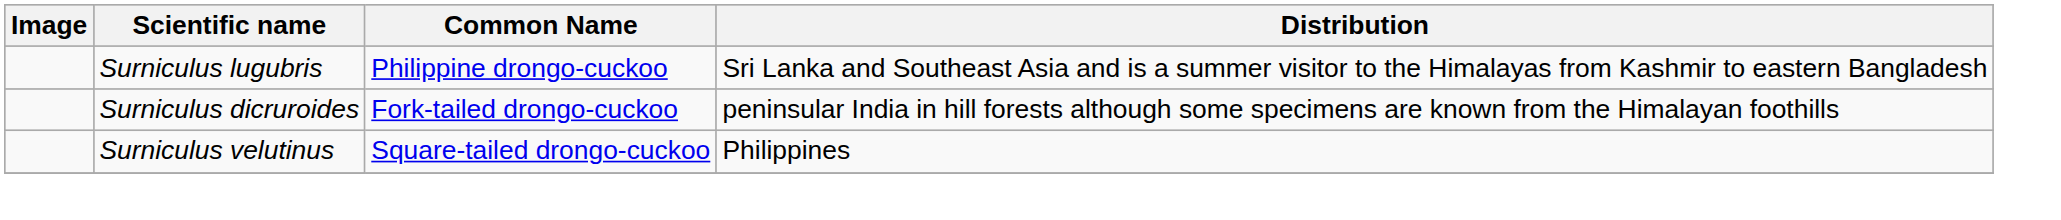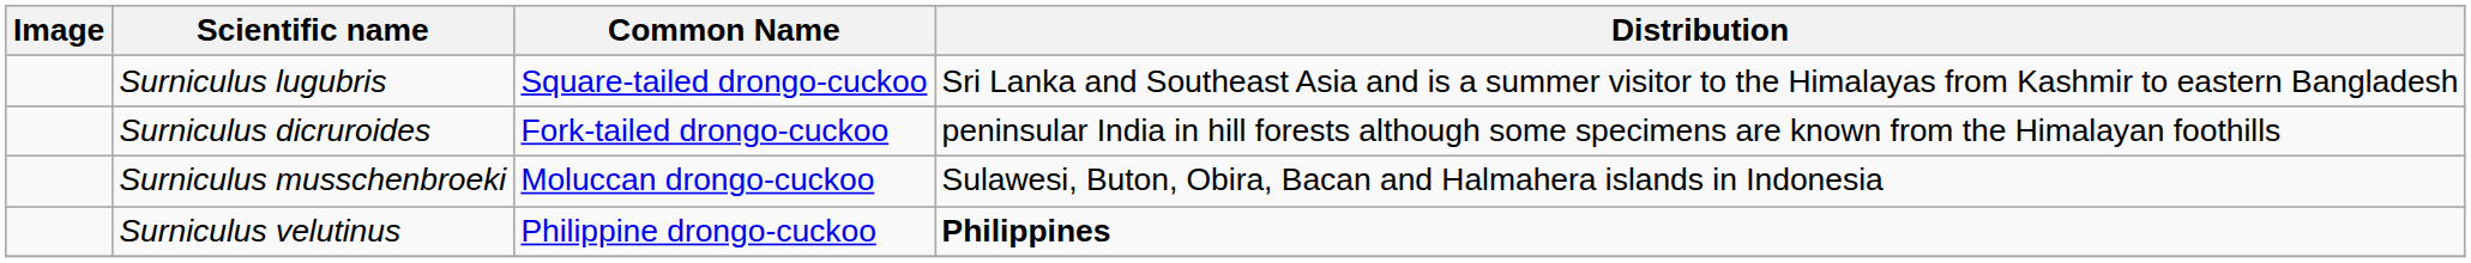Surniculus lugubris | Common Name: Philippine drongo-cuckoo -> Square-tailed drongo-cuckoo
+ row: Surniculus musschenbroeki | Moluccan drongo-cuckoo | Sulawesi, Buton, Obira, Bacan and Halmahera islands in Indonesia
Surniculus velutinus | Common Name: Square-tailed drongo-cuckoo -> Philippine drongo-cuckoo
Surniculus velutinus | Distribution: normal -> bold
